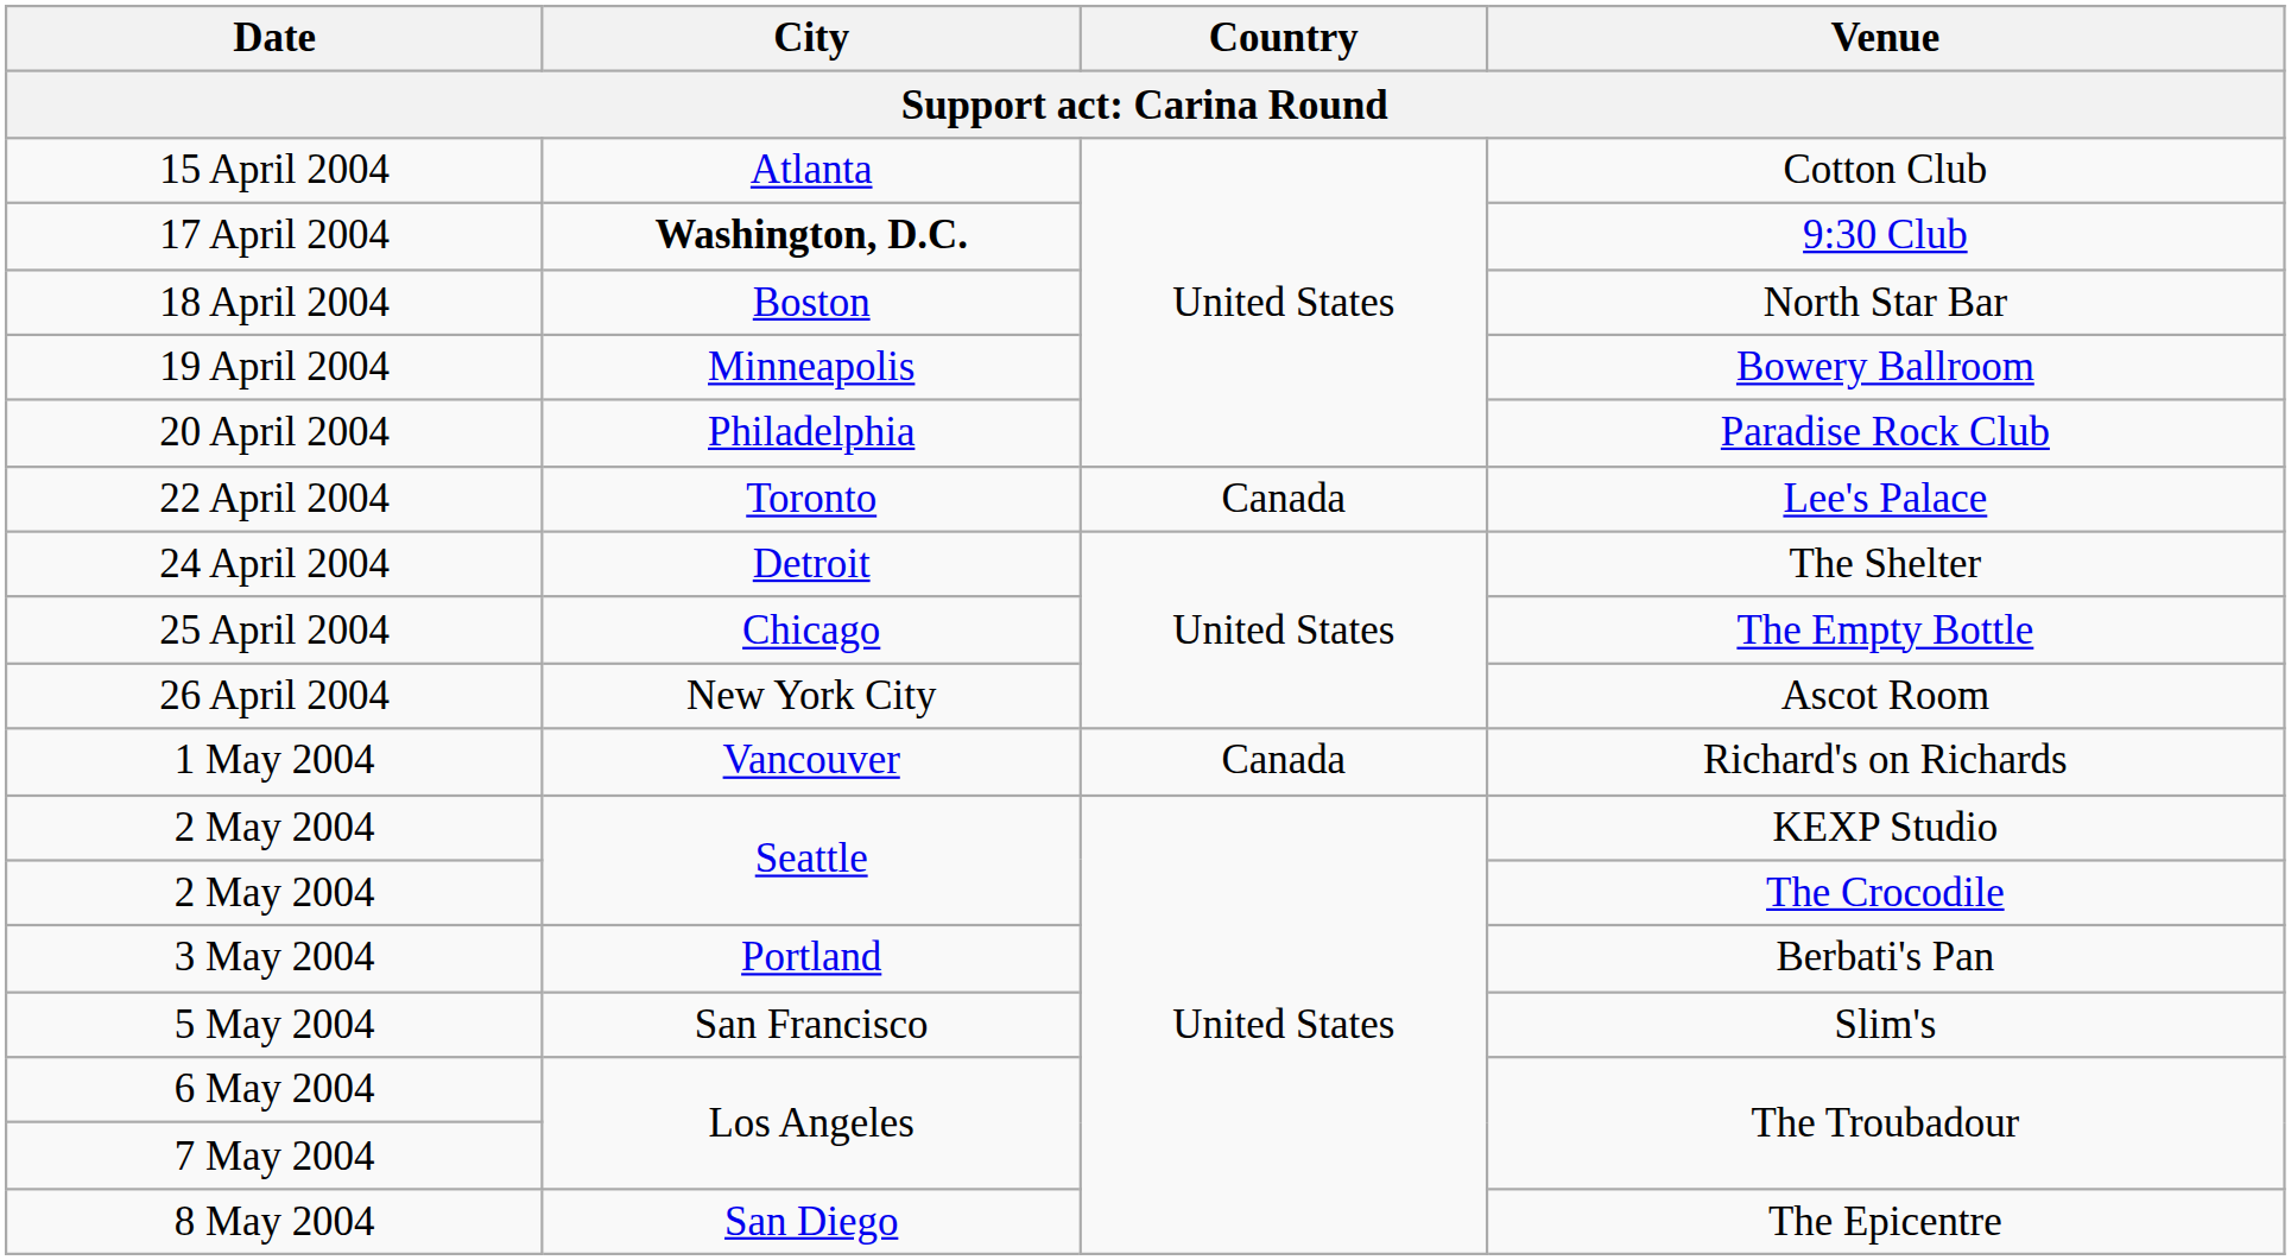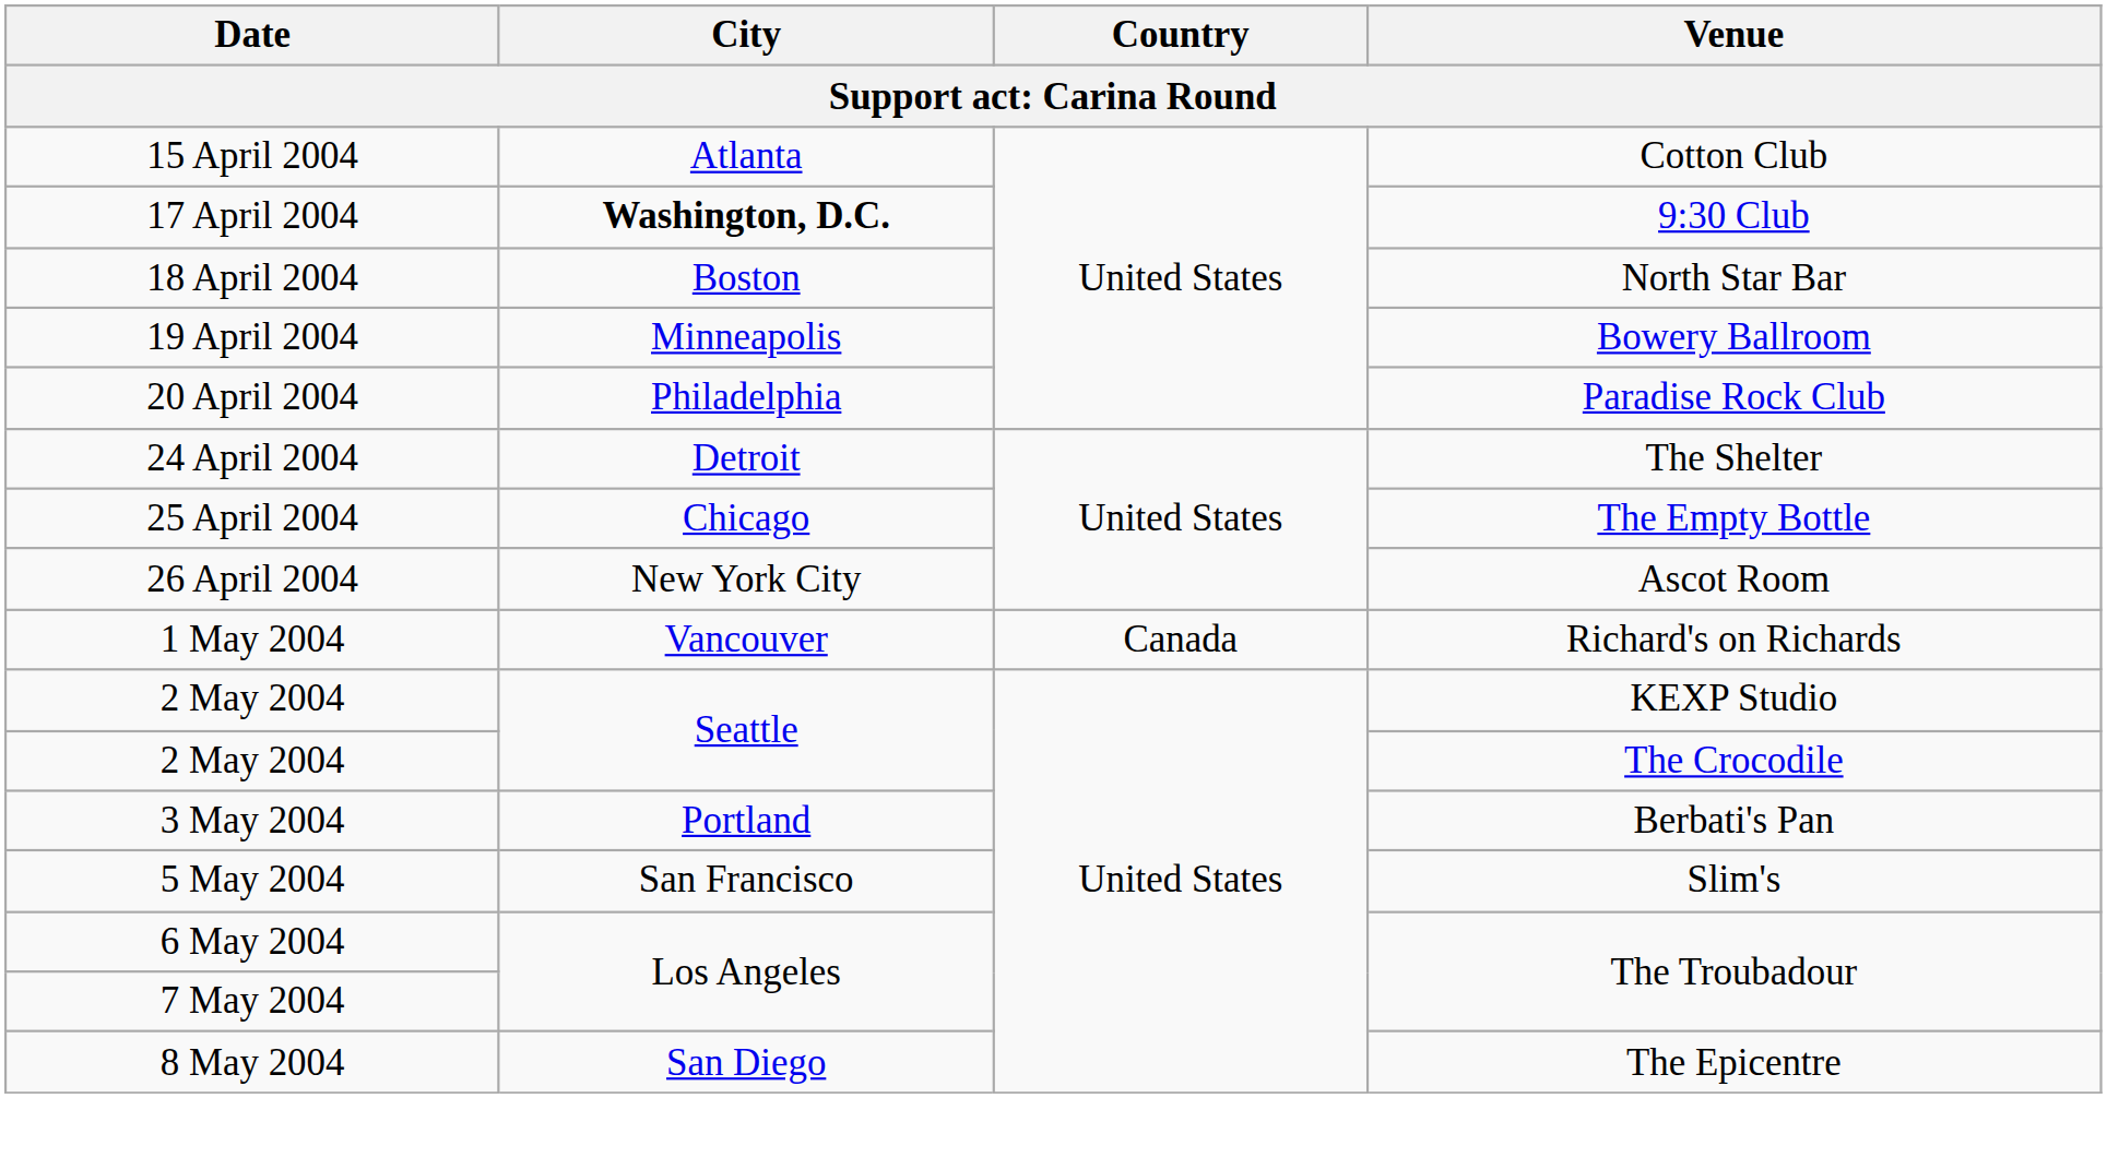- row: 22 April 2004 | Toronto | Canada | Lee's Palace
